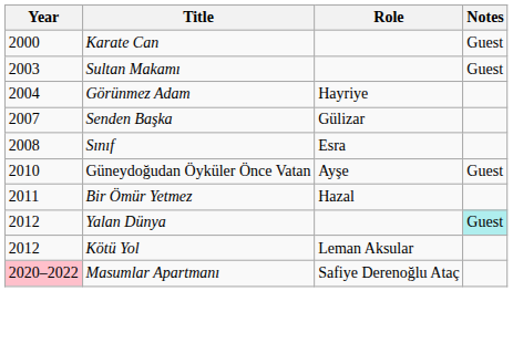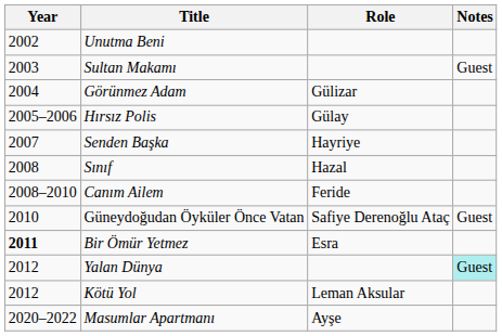- row: 2000 | Karate Can | Guest
+ row: 2002 | Unutma Beni
Görünmez Adam | Role: Hayriye -> Gülizar
+ row: 2005–2006 | Hırsız Polis | Gülay
Senden Başka | Role: Gülizar -> Hayriye
Sınıf | Role: Esra -> Hazal
+ row: 2008–2010 | Canım Ailem | Feride
Güneydoğudan Öyküler Önce Vatan | Role: Ayşe -> Safiye Derenoğlu Ataç
Bir Ömür Yetmez | Year: normal -> bold
Bir Ömür Yetmez | Role: Hazal -> Esra
Masumlar Apartmanı | Year: pink background -> no background
Masumlar Apartmanı | Role: Safiye Derenoğlu Ataç -> Ayşe
